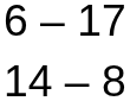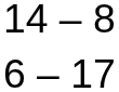rows swapped: 6 – 17 <-> 14 – 8
